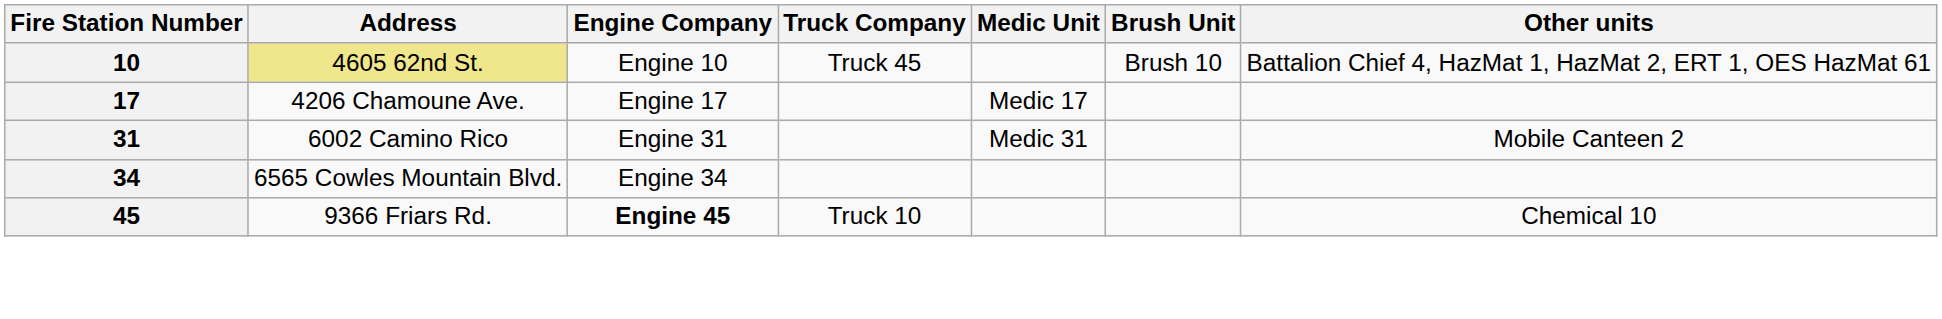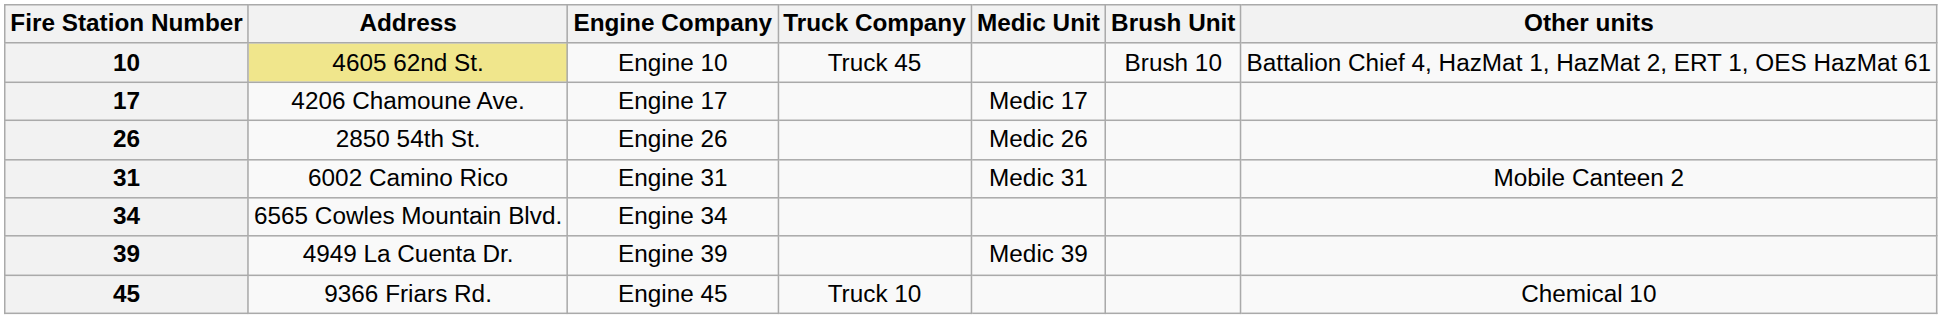+ row: 26 | 2850 54th St. | Engine 26 | Medic 26
+ row: 39 | 4949 La Cuenta Dr. | Engine 39 | Medic 39
45 | Engine Company: bold -> normal
